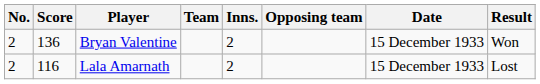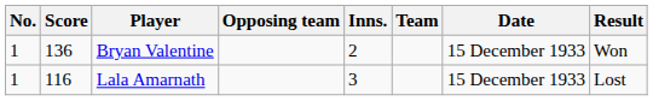columns swapped: Team <-> Opposing team
Bryan Valentine | No.: 2 -> 1
Lala Amarnath | No.: 2 -> 1
Lala Amarnath | Inns.: 2 -> 3
